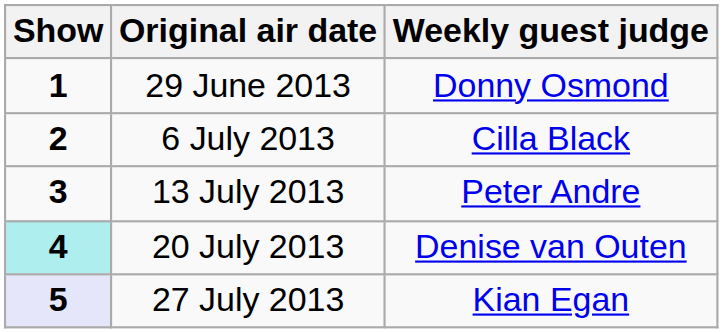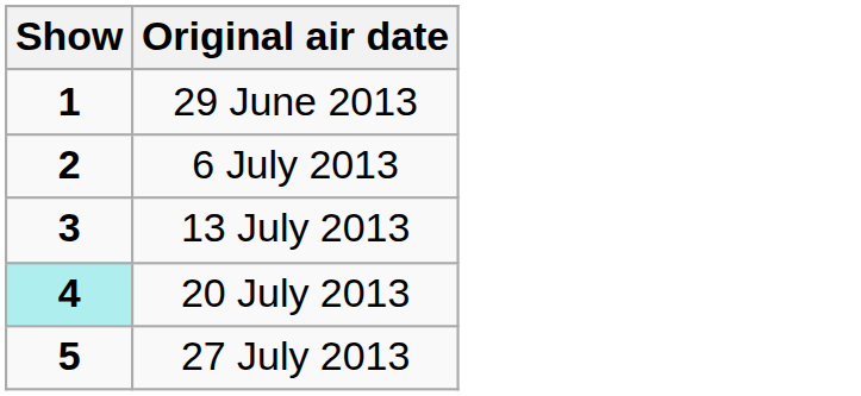- column: Weekly guest judge | Donny Osmond | Cilla Black | Peter Andre | Denise van Outen | Kian Egan
27 July 2013 | Show: lavender background -> no background
